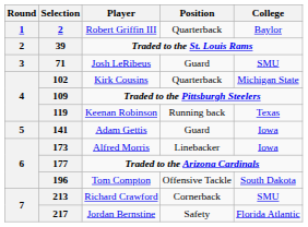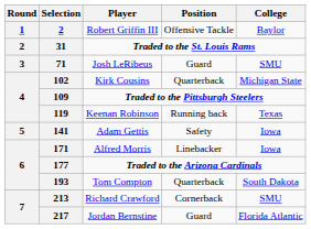Robert Griffin III | Position: Quarterback -> Offensive Tackle
Traded to the St. Louis Rams | Selection: 39 -> 31
Adam Gettis | Position: Guard -> Safety
Alfred Morris | Selection: 173 -> 171
Tom Compton | Selection: 196 -> 193
Tom Compton | Position: Offensive Tackle -> Quarterback
Jordan Bernstine | Position: Safety -> Guard
